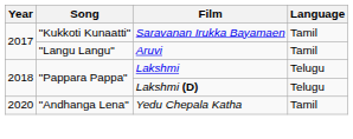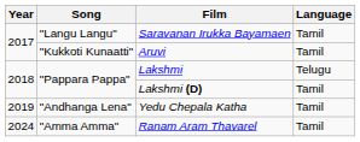Saravanan Irukka Bayamaen | Song: "Kukkoti Kunaatti" -> "Langu Langu"
Aruvi | Song: "Langu Langu" -> "Kukkoti Kunaatti"
Lakshmi (D) | Language: Telugu -> Tamil
Yedu Chepala Katha | Year: 2020 -> 2019
+ row: 2024 | "Amma Amma" | Ranam Aram Thavarel | Tamil
